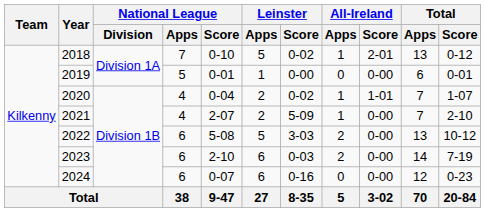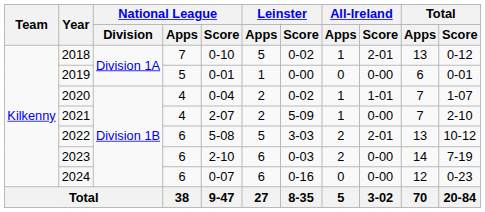2022 | All-Ireland / Score: 0-00 -> 2-01
